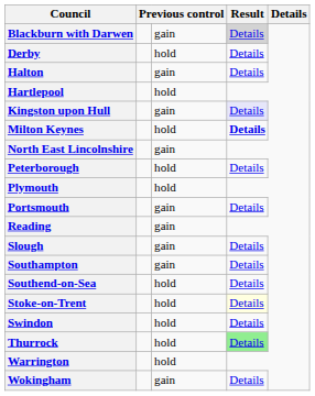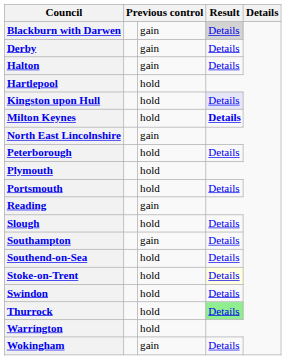Derby | column 3: hold -> gain
Kingston upon Hull | column 3: gain -> hold
Portsmouth | column 3: gain -> hold
Slough | column 3: gain -> hold
